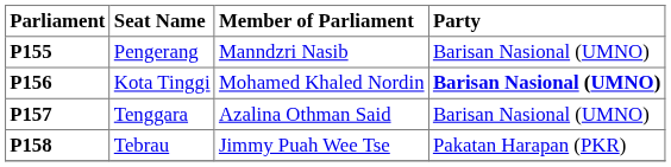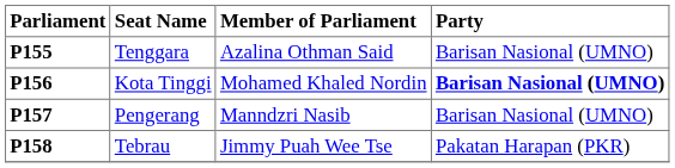P155 | Seat Name: Pengerang -> Tenggara
P155 | Member of Parliament: Manndzri Nasib -> Azalina Othman Said
P157 | Seat Name: Tenggara -> Pengerang
P157 | Member of Parliament: Azalina Othman Said -> Manndzri Nasib
